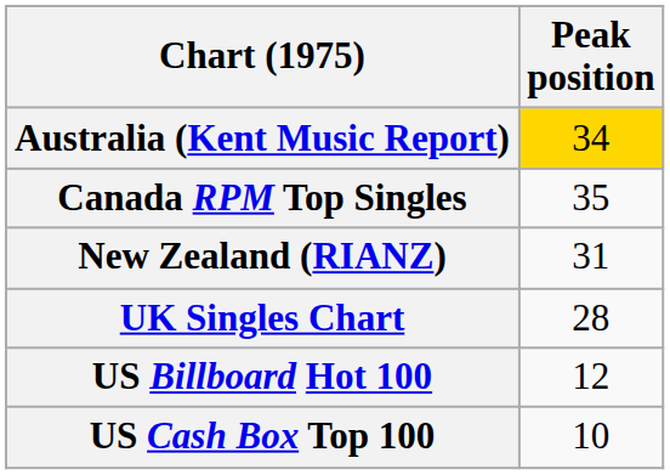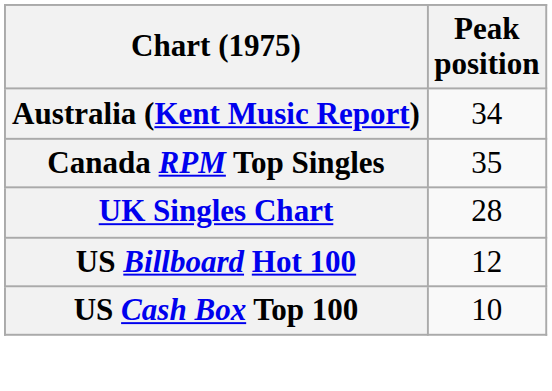Australia (Kent Music Report) | Peak position: gold background -> no background
- row: New Zealand (RIANZ) | 31
